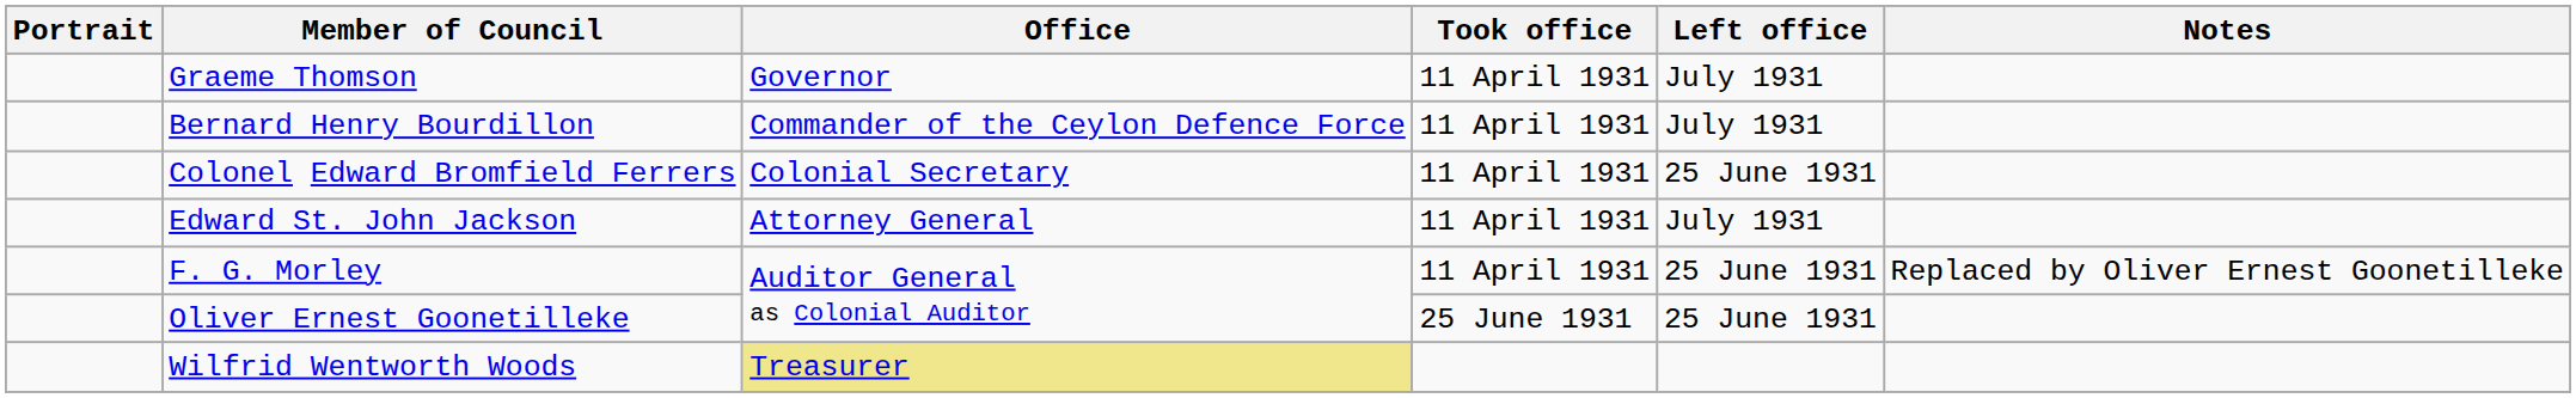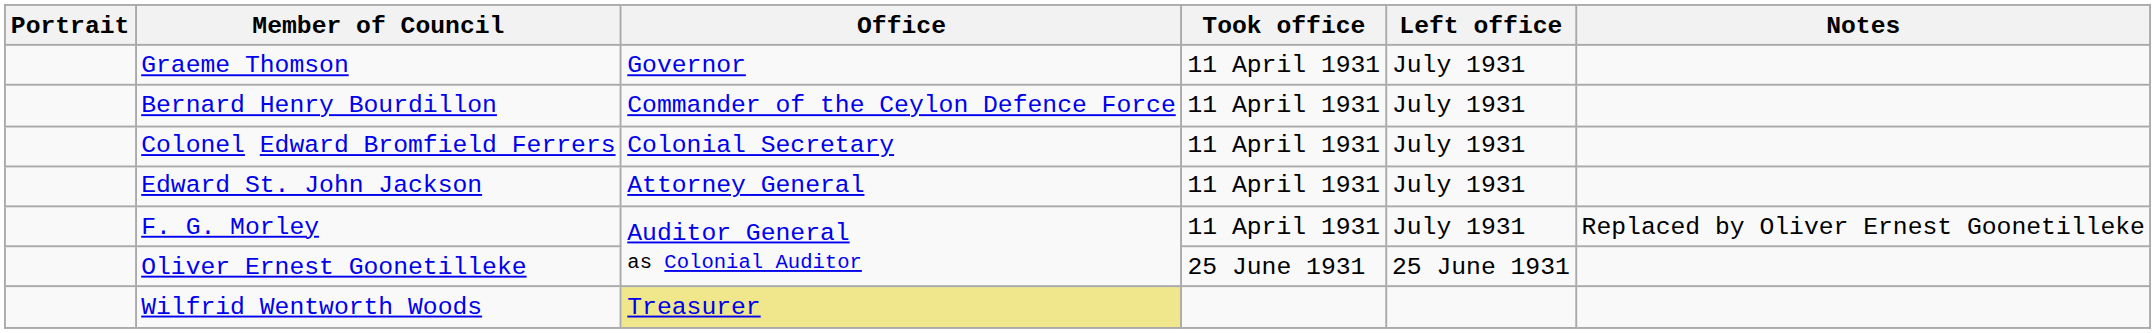Colonel Edward Bromfield Ferrers | Left office: 25 June 1931 -> July 1931
F. G. Morley | Left office: 25 June 1931 -> July 1931
